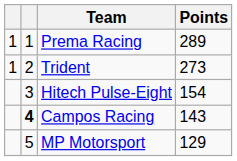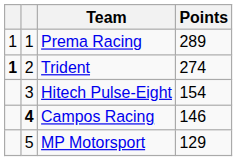Trident | column 1: normal -> bold
Trident | Points: 273 -> 274
Campos Racing | Points: 143 -> 146
